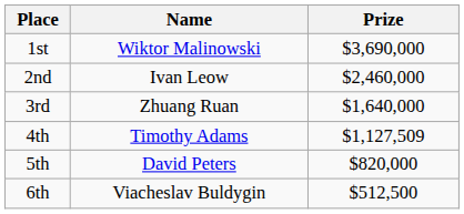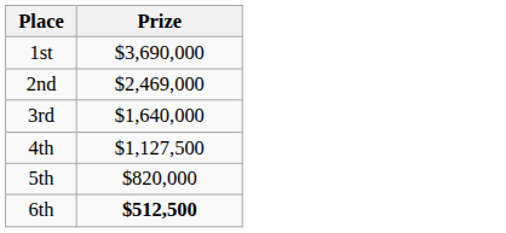- column: Name | Wiktor Malinowski | Ivan Leow | Zhuang Ruan | Timothy Adams | David Peters | Viacheslav Buldygin
2nd | Prize: $2,460,000 -> $2,469,000
4th | Prize: $1,127,509 -> $1,127,500
6th | Prize: normal -> bold
